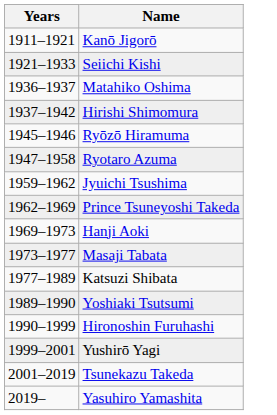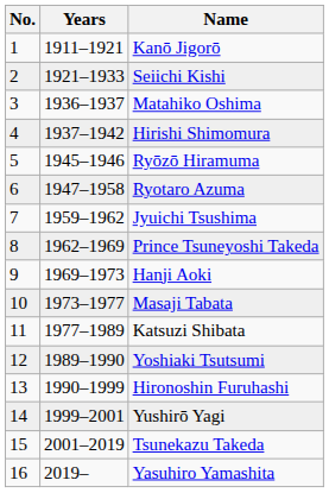+ column: No. | 1 | 2 | 3 | 4 | 5 | 6 | 7 | 8 | 9 | 10 | 11 | 12 | 13 | 14 | 15 | 16
